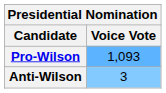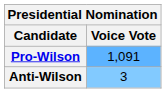Pro-Wilson | Voice Vote: 1,093 -> 1,091
